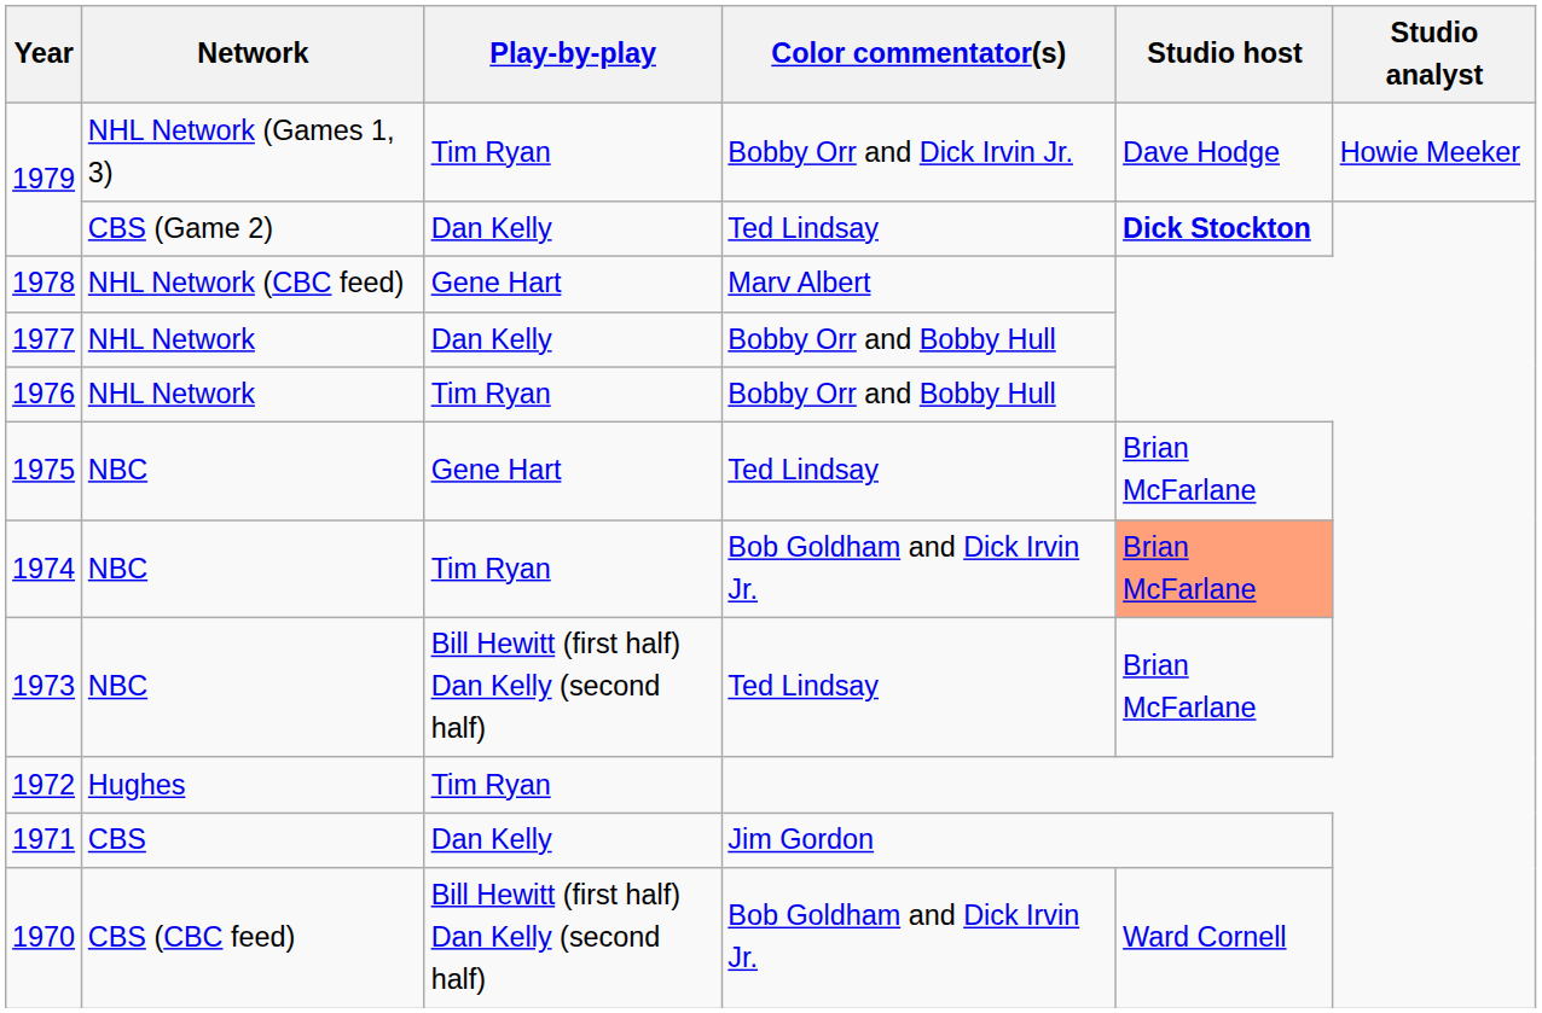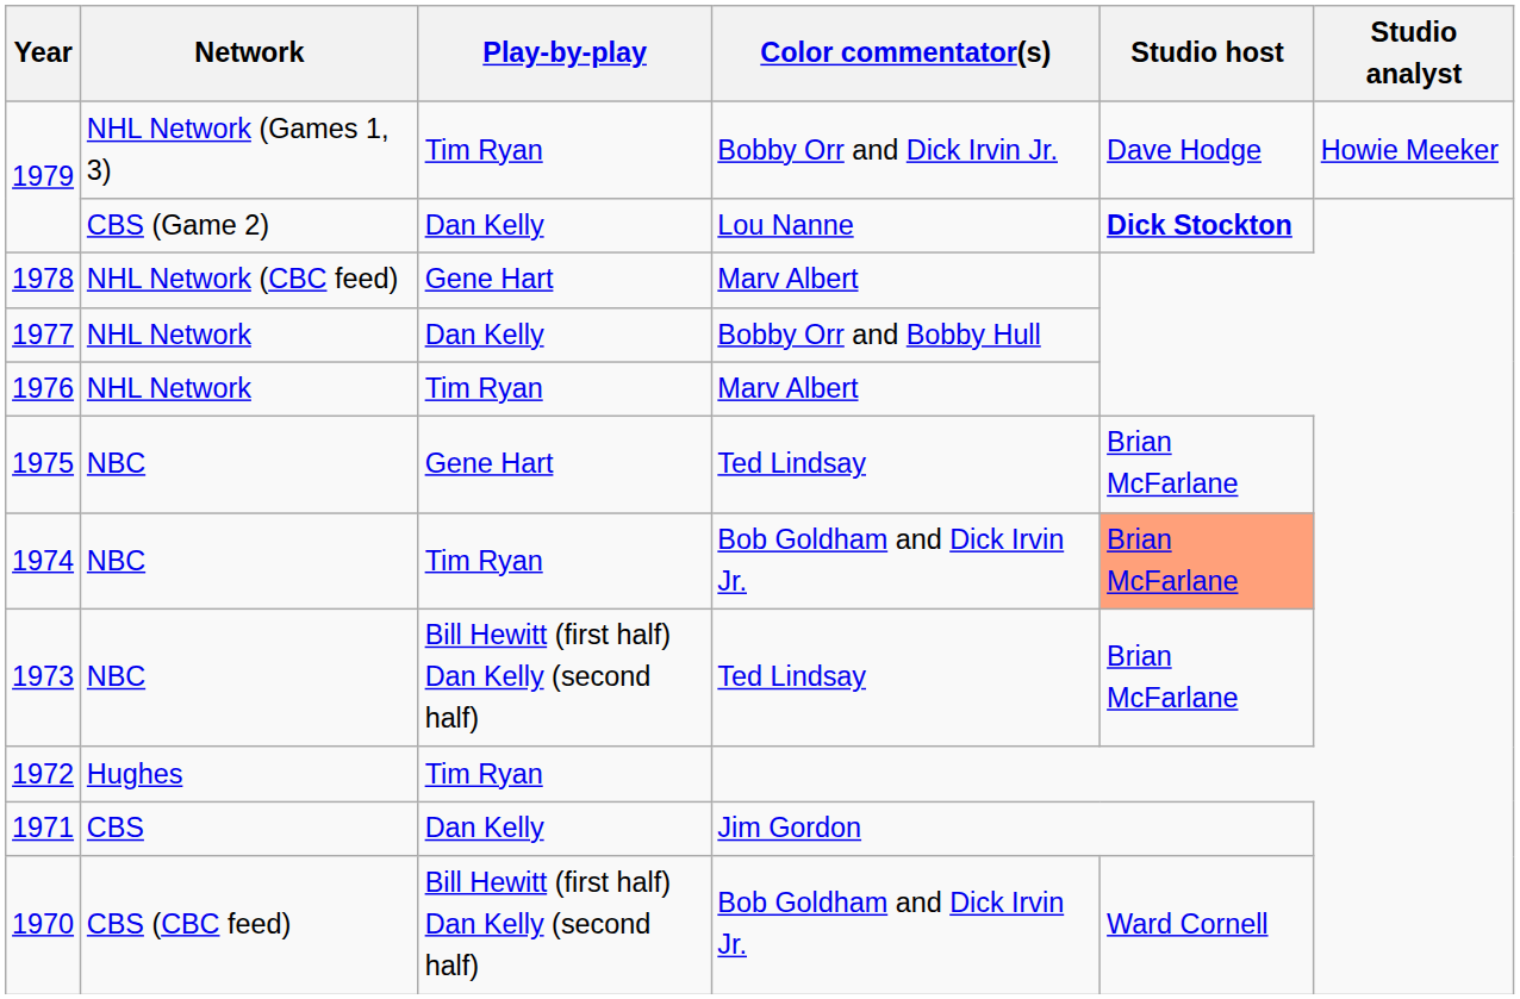1979 / CBS (Game 2) | Color commentator(s): Ted Lindsay -> Lou Nanne
1976 | Color commentator(s): Bobby Orr and Bobby Hull -> Marv Albert
